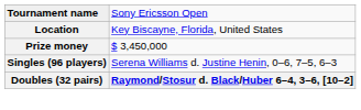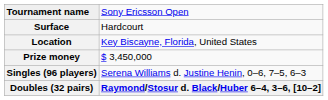+ row: Surface | Hardcourt
